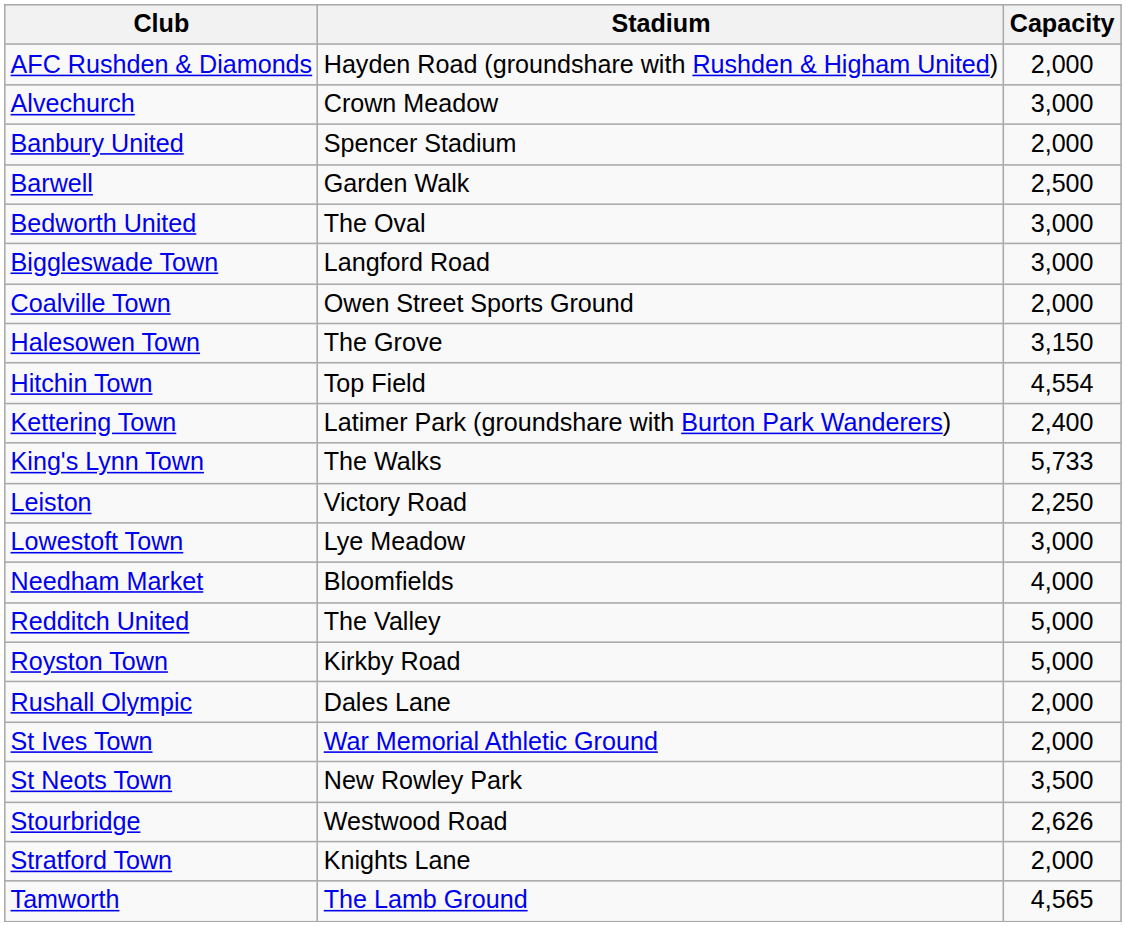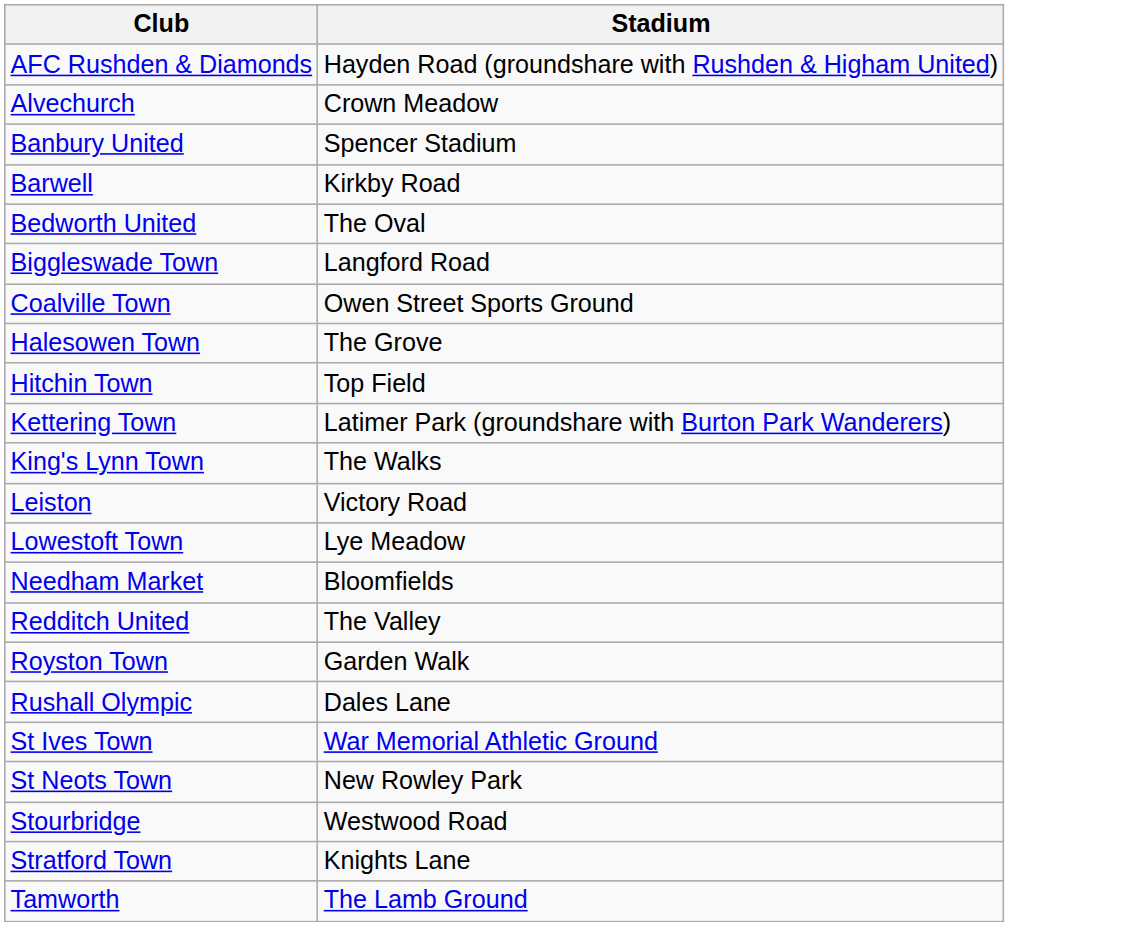- column: Capacity | 2,000 | 3,000 | 2,000 | 2,500 | 3,000 | 3,000 | 2,000 | 3,150 | 4,554 | 2,400 | 5,733 | 2,250 | 3,000 | 4,000 | 5,000 | 5,000 | 2,000 | 2,000 | 3,500 | 2,626 | 2,000 | 4,565
Barwell | Stadium: Garden Walk -> Kirkby Road
Royston Town | Stadium: Kirkby Road -> Garden Walk
